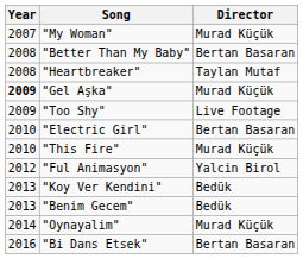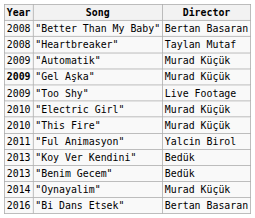- row: 2007 | "My Woman" | Murad Küçük
+ row: 2009 | "Automatik" | Murad Küçük
"Electric Girl" | Director: Bertan Basaran -> Murad Küçük
"Ful Animasyon" | Year: 2012 -> 2011
